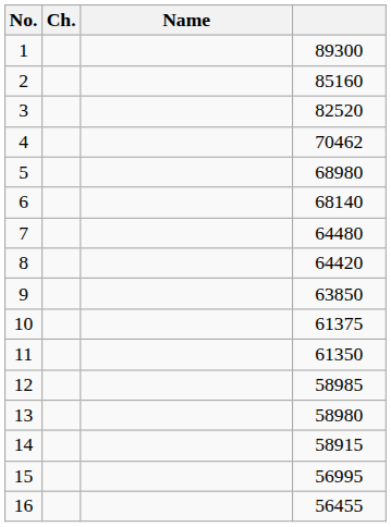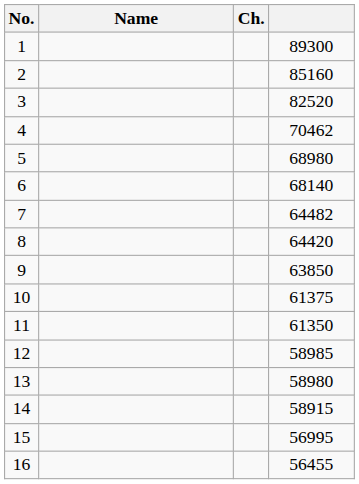columns swapped: Ch. <-> Name
7 | column 4: 64480 -> 64482
